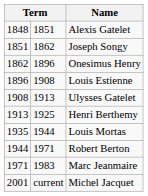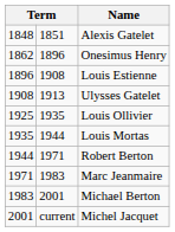- row: 1851 | 1862 | Joseph Songy
- row: 1913 | 1925 | Henri Berthemy
+ row: 1925 | 1935 | Louis Ollivier
+ row: 1983 | 2001 | Michael Berton
